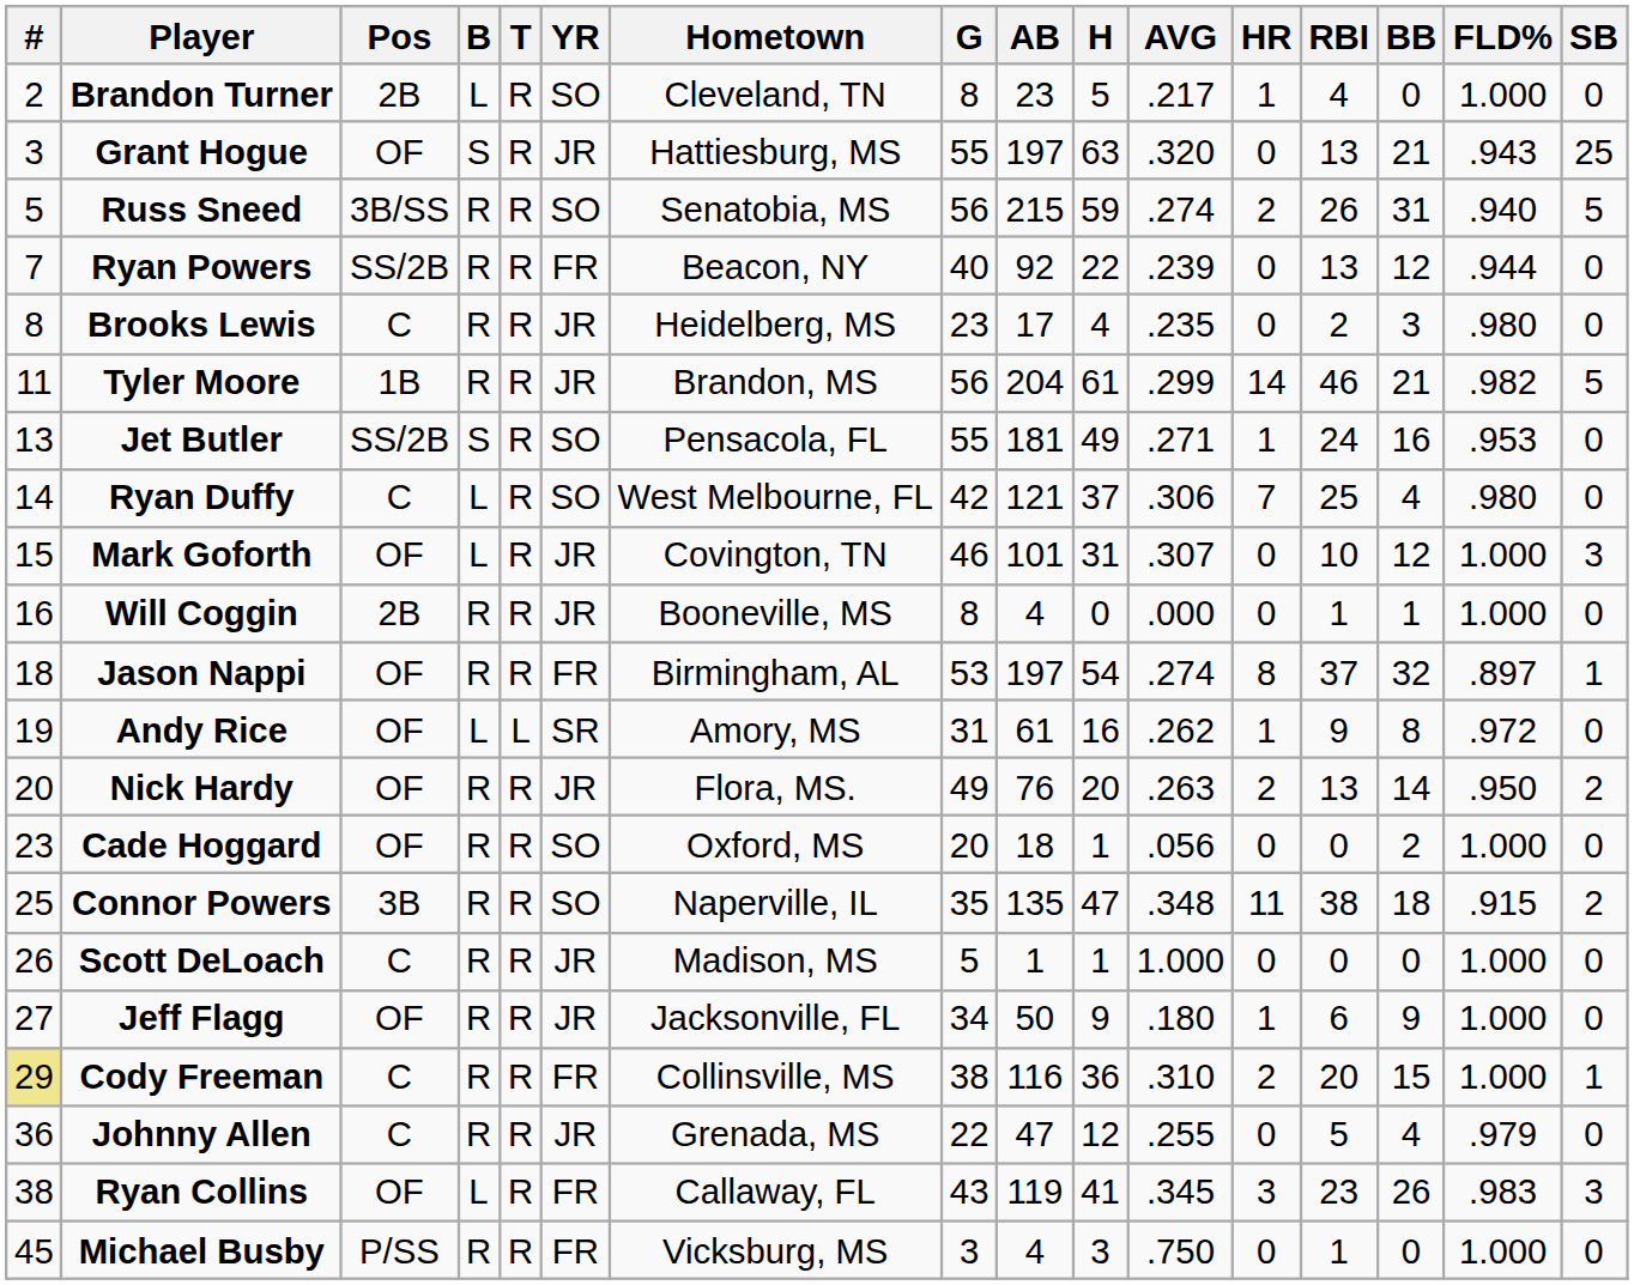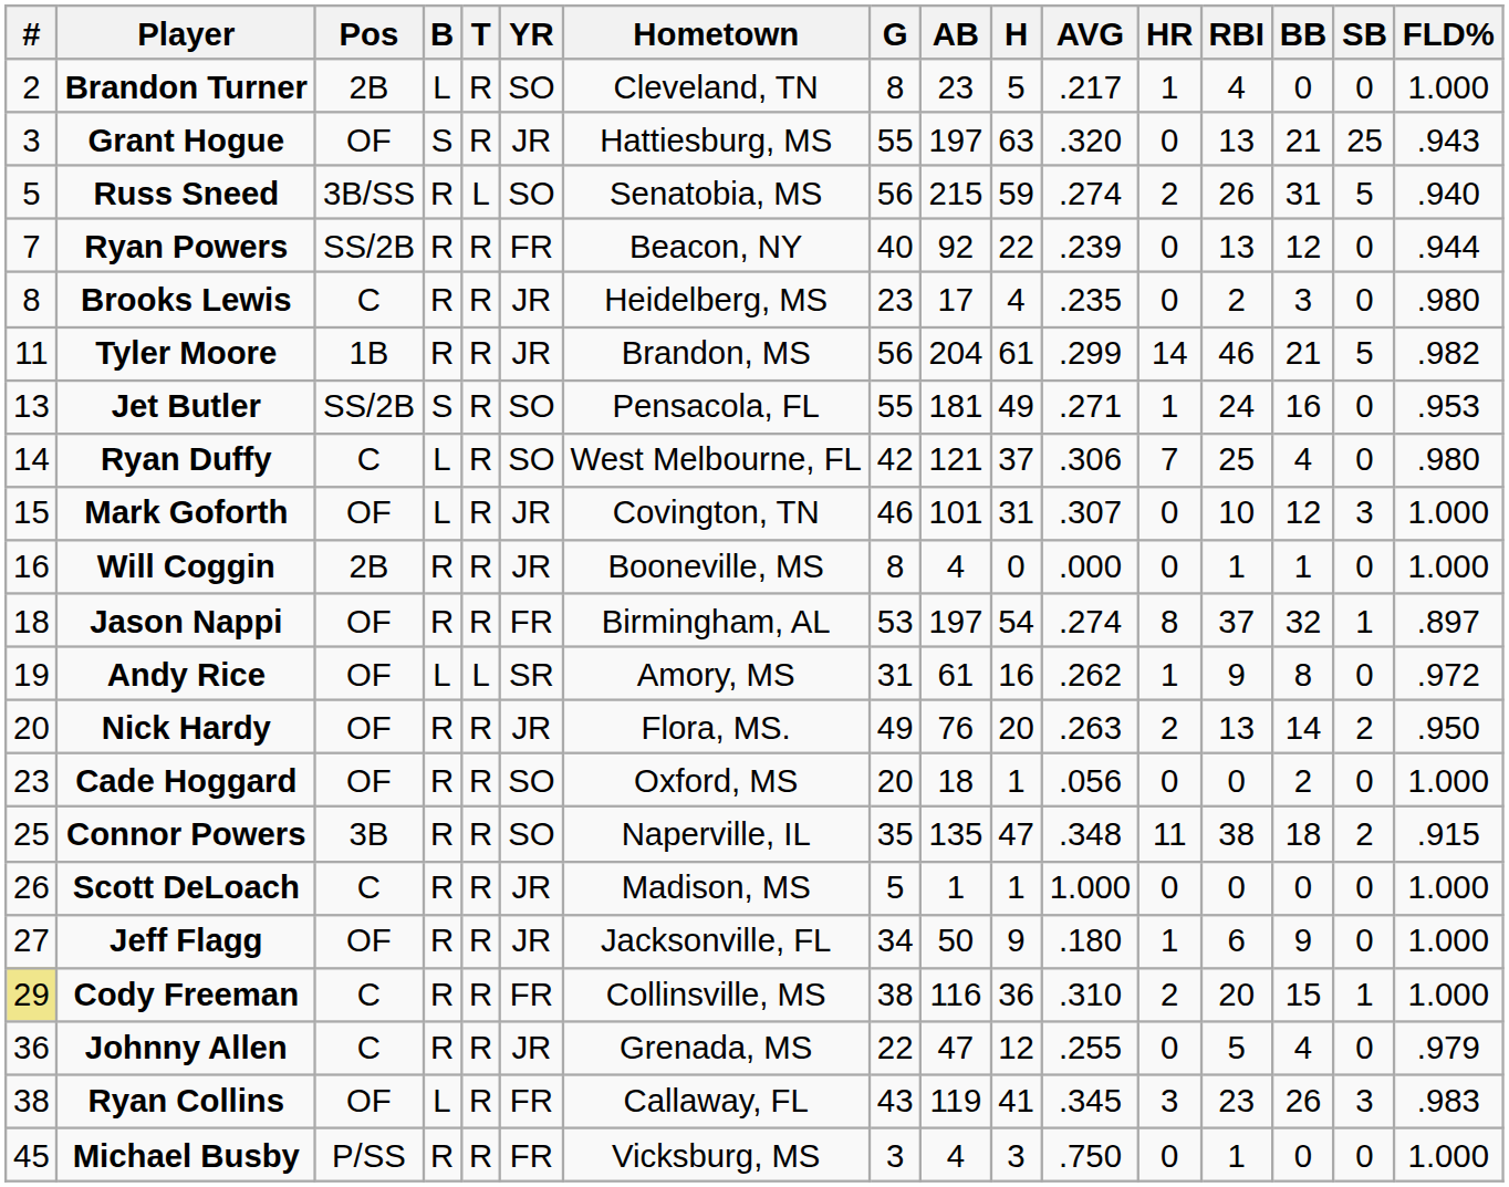columns swapped: SB <-> FLD%
Russ Sneed | T: R -> L
